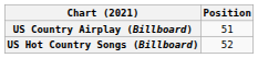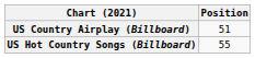US Hot Country Songs (Billboard) | Position: 52 -> 55
